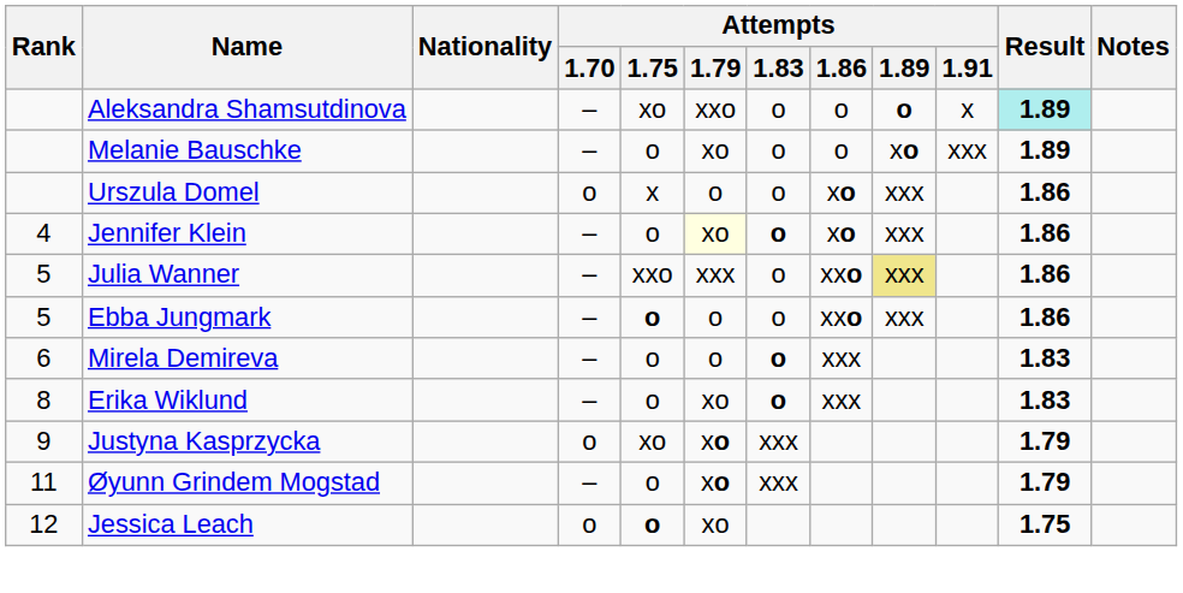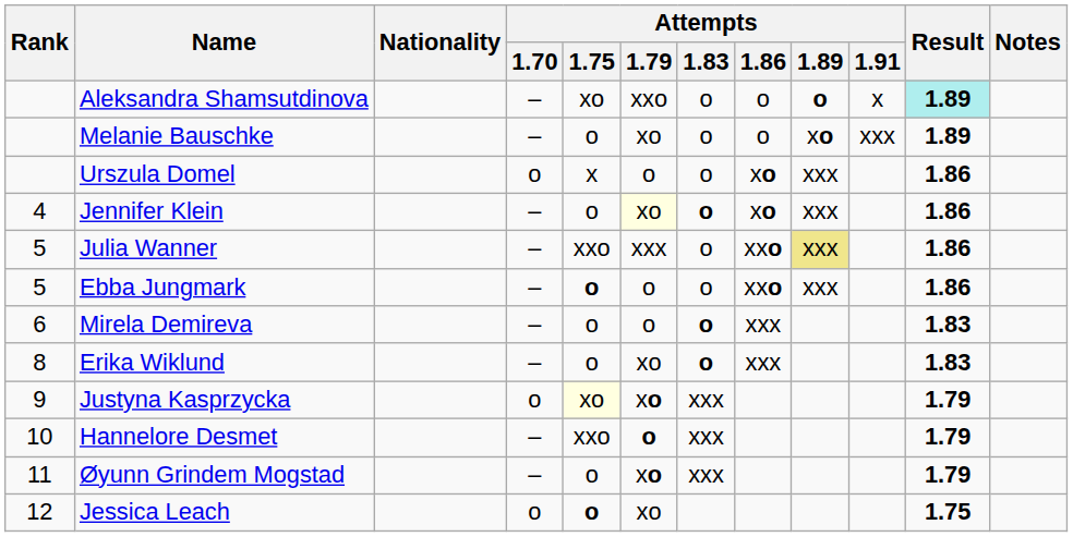Justyna Kasprzycka | Attempts / 1.75: no background -> lightyellow background
+ row: 10 | Hannelore Desmet | – | xxo | o | xxx | 1.79
